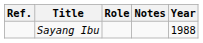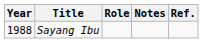columns swapped: Year <-> Ref.
